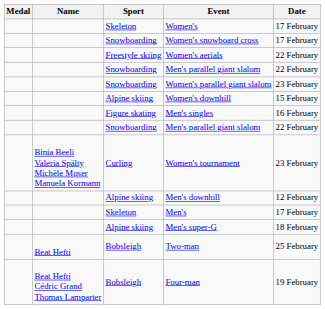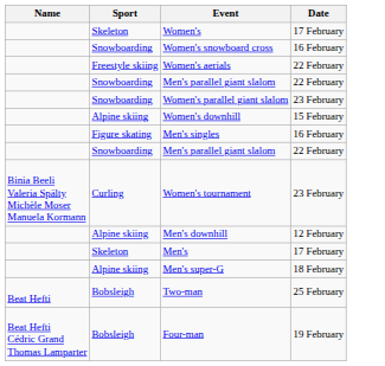- column: Medal
Women's snowboard cross | Date: 17 February -> 16 February
